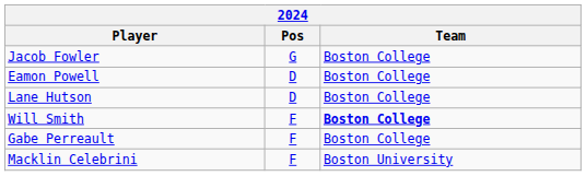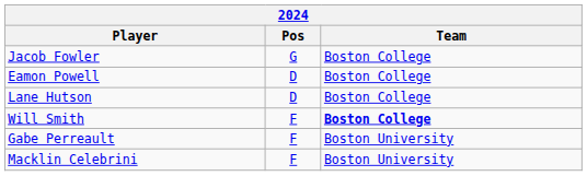Gabe Perreault | Team: Boston College -> Boston University
